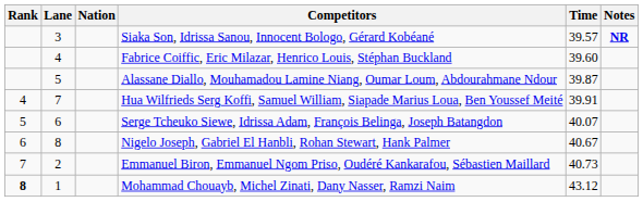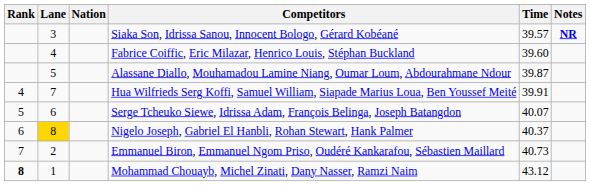Nigelo Joseph, Gabriel El Hanbli, Rohan Stewart, Hank Palmer | Lane: no background -> gold background
Nigelo Joseph, Gabriel El Hanbli, Rohan Stewart, Hank Palmer | Time: 40.67 -> 40.37
